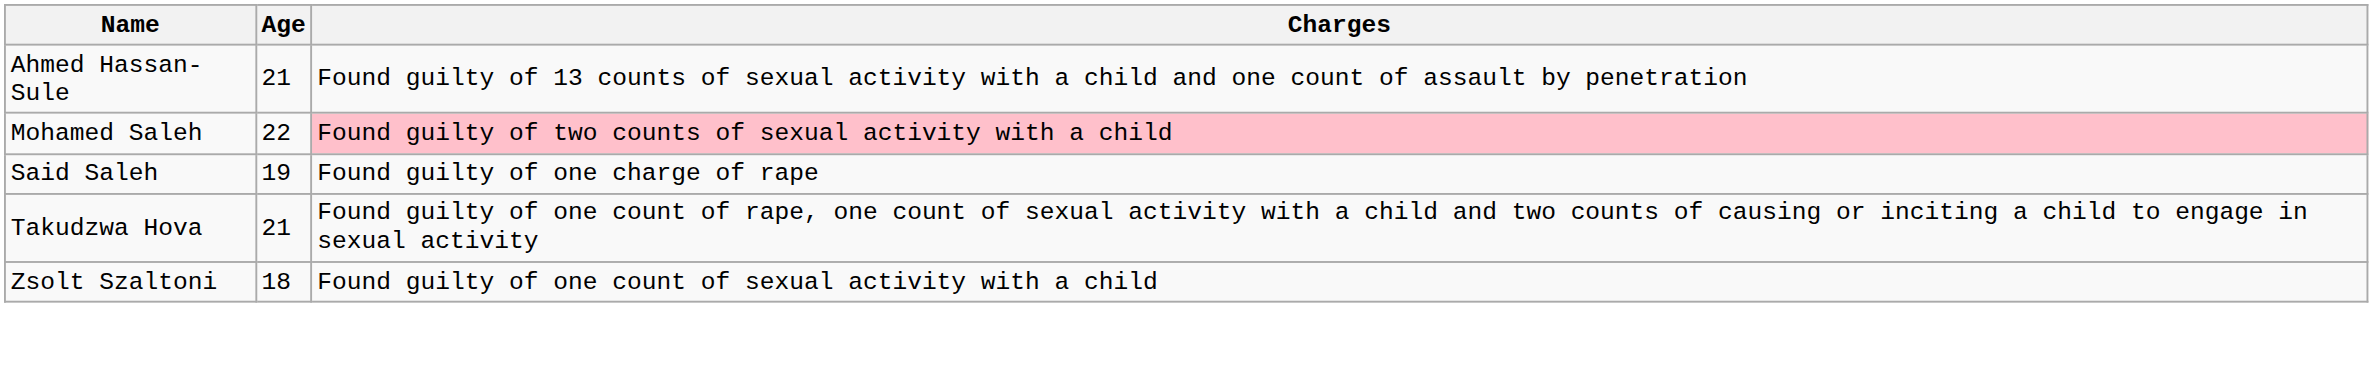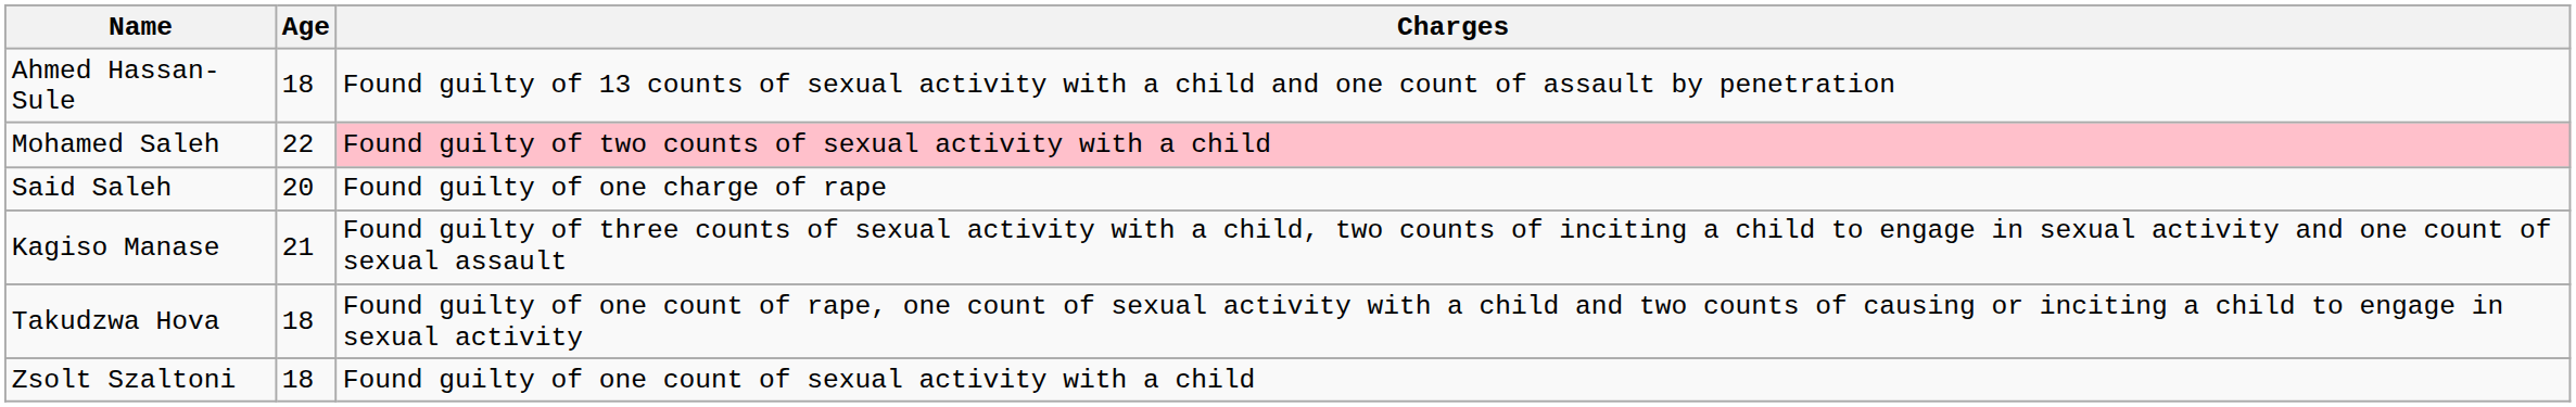Ahmed Hassan-Sule | Age: 21 -> 18
Said Saleh | Age: 19 -> 20
+ row: Kagiso Manase | 21 | Found guilty of three counts of sexual activity with a child, two counts of inciting a child to engage in sexual activity and one count of sexual assault
Takudzwa Hova | Age: 21 -> 18
